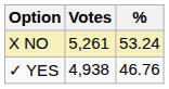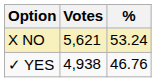X NO | Votes: 5,261 -> 5,621
